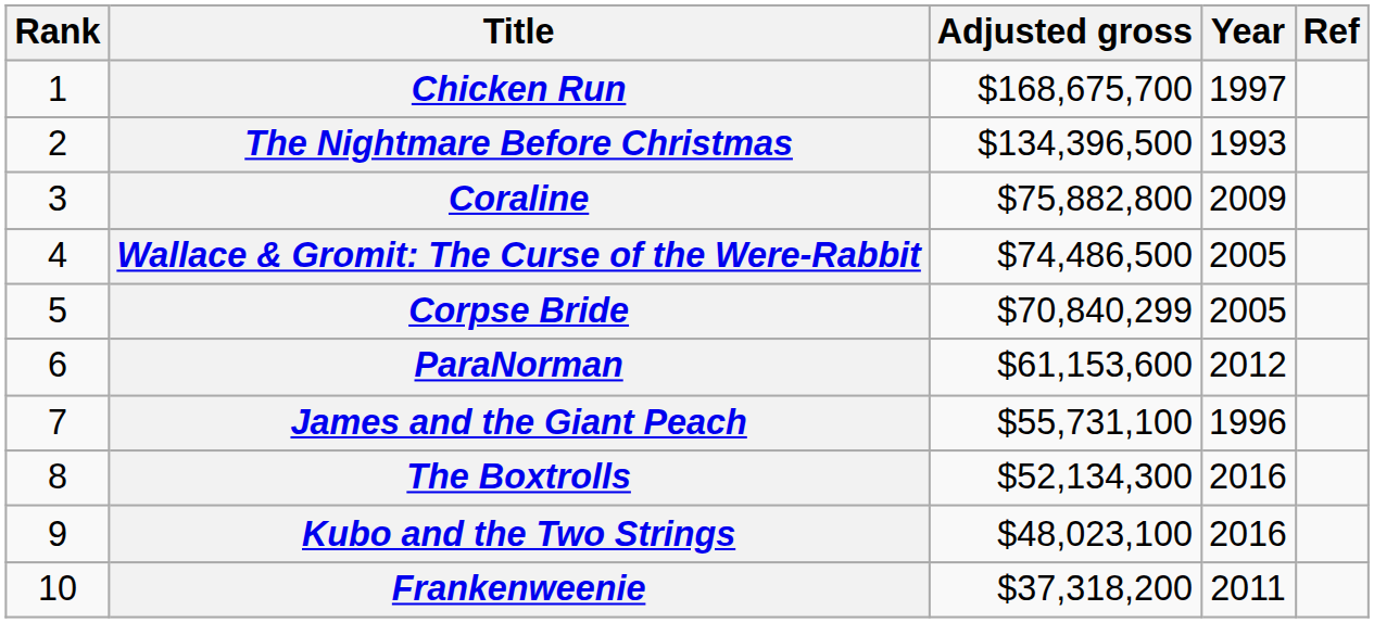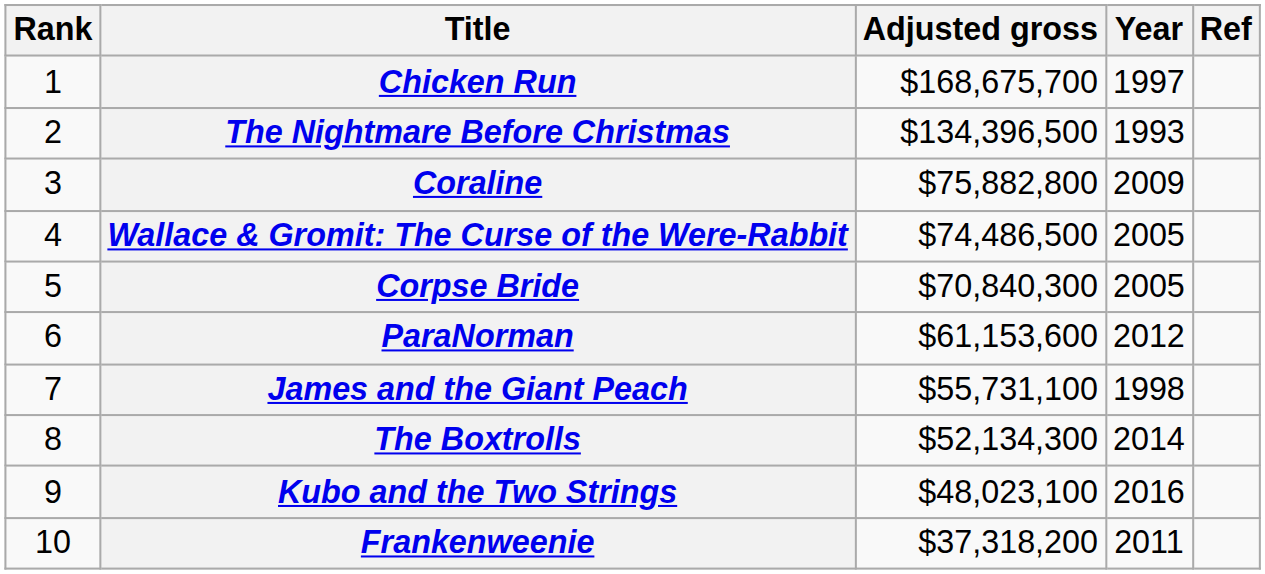Corpse Bride | Adjusted gross: $70,840,299 -> $70,840,300
James and the Giant Peach | Year: 1996 -> 1998
The Boxtrolls | Year: 2016 -> 2014
